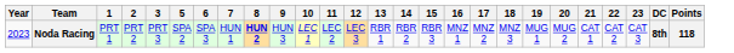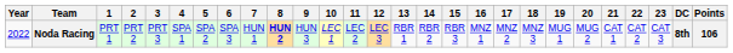+ column: 4 | SPA 1
Noda Racing | Year: 2023 -> 2022
Noda Racing | Points: 118 -> 106
